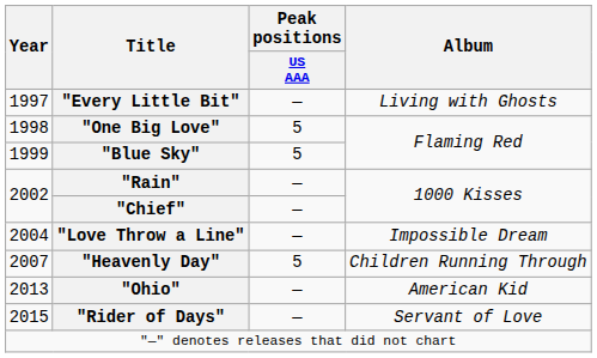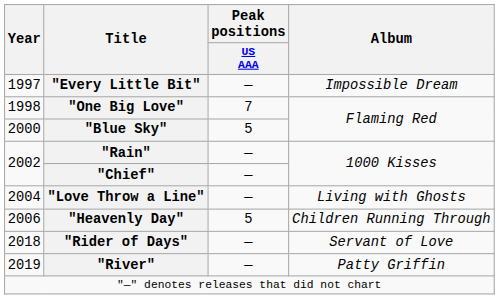"Every Little Bit" | Album: Living with Ghosts -> Impossible Dream
"One Big Love" | Peak positions / US AAA: 5 -> 7
"Blue Sky" | Year: 1999 -> 2000
"Love Throw a Line" | Album: Impossible Dream -> Living with Ghosts
"Heavenly Day" | Year: 2007 -> 2006
- row: 2013 | "Ohio" | — | American Kid
"Rider of Days" | Year: 2015 -> 2018
+ row: 2019 | "River" | — | Patty Griffin
